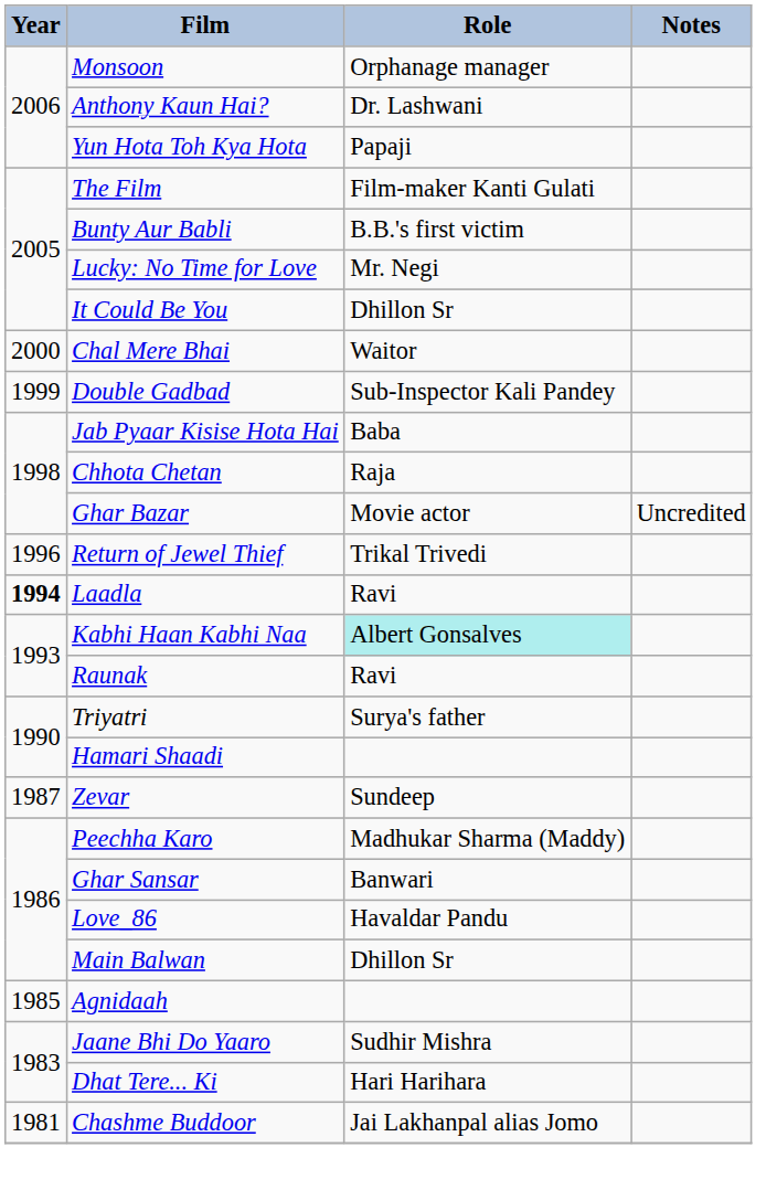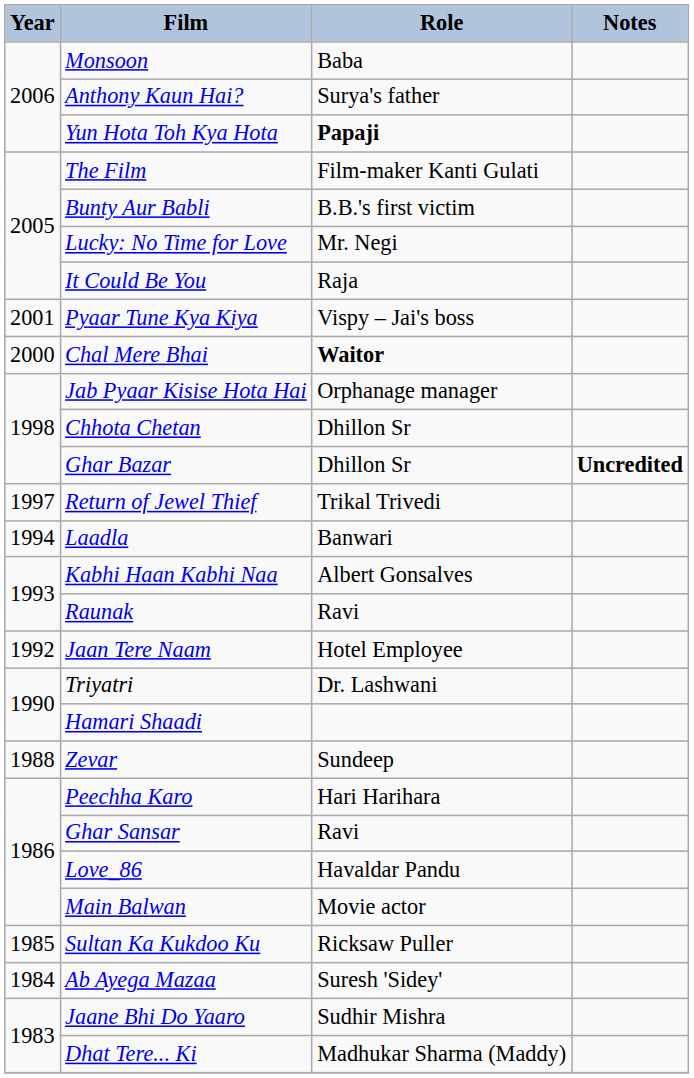Monsoon | Role: Orphanage manager -> Baba
Anthony Kaun Hai? | Role: Dr. Lashwani -> Surya's father
Yun Hota Toh Kya Hota | Role: normal -> bold
It Could Be You | Role: Dhillon Sr -> Raja
+ row: 2001 | Pyaar Tune Kya Kiya | Vispy – Jai's boss
Chal Mere Bhai | Role: normal -> bold
- row: 1999 | Double Gadbad | Sub-Inspector Kali Pandey
Jab Pyaar Kisise Hota Hai | Role: Baba -> Orphanage manager
Chhota Chetan | Role: Raja -> Dhillon Sr
Ghar Bazar | Role: Movie actor -> Dhillon Sr
Ghar Bazar | Notes: normal -> bold
Return of Jewel Thief | Year: 1996 -> 1997
Laadla | Year: bold -> normal
Laadla | Role: Ravi -> Banwari
Kabhi Haan Kabhi Naa | Role: paleturquoise background -> no background
+ row: 1992 | Jaan Tere Naam | Hotel Employee
Triyatri | Role: Surya's father -> Dr. Lashwani
Zevar | Year: 1987 -> 1988
Peechha Karo | Role: Madhukar Sharma (Maddy) -> Hari Harihara
Ghar Sansar | Role: Banwari -> Ravi
Main Balwan | Role: Dhillon Sr -> Movie actor
- row: 1985 | Agnidaah
+ row: 1985 | Sultan Ka Kukdoo Ku | Ricksaw Puller
+ row: 1984 | Ab Ayega Mazaa | Suresh 'Sidey'
Dhat Tere... Ki | Role: Hari Harihara -> Madhukar Sharma (Maddy)
- row: 1981 | Chashme Buddoor | Jai Lakhanpal alias Jomo
